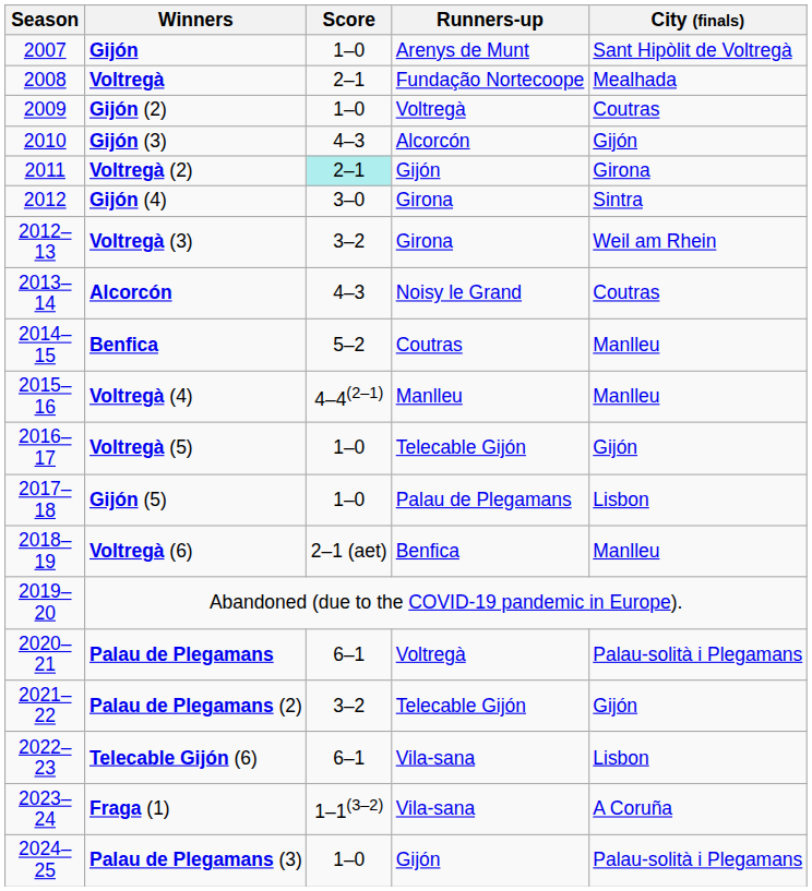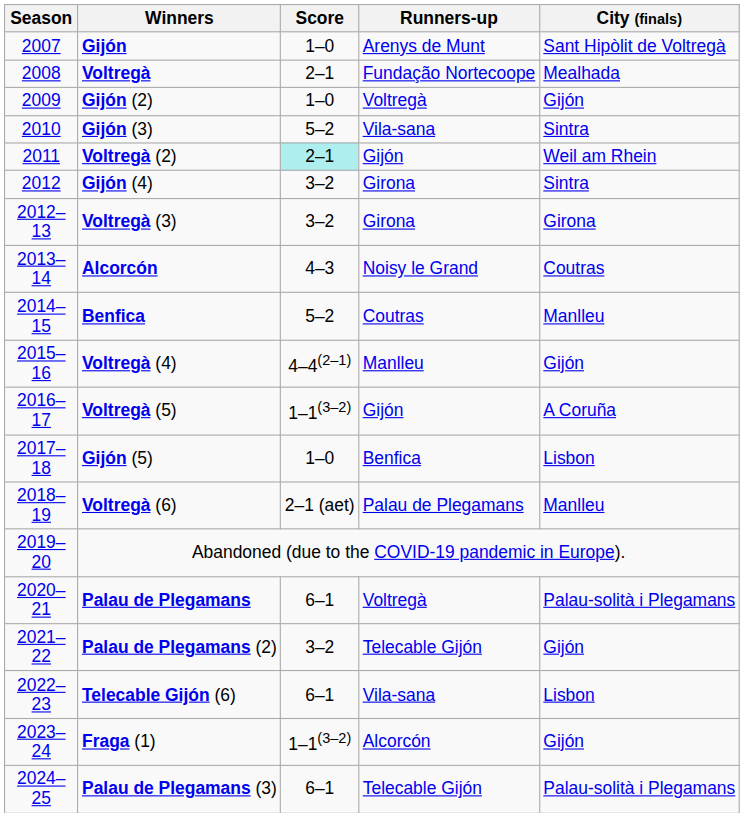Gijón (2) | City (finals): Coutras -> Gijón
Gijón (3) | Score: 4–3 -> 5–2
Gijón (3) | Runners-up: Alcorcón -> Vila-sana
Gijón (3) | City (finals): Gijón -> Sintra
Voltregà (2) | City (finals): Girona -> Weil am Rhein
Gijón (4) | Score: 3–0 -> 3–2
Voltregà (3) | City (finals): Weil am Rhein -> Girona
Voltregà (4) | City (finals): Manlleu -> Gijón
Voltregà (5) | Score: 1–0 -> 1–1(3–2)
Voltregà (5) | Runners-up: Telecable Gijón -> Gijón
Voltregà (5) | City (finals): Gijón -> A Coruña
Gijón (5) | Runners-up: Palau de Plegamans -> Benfica
Voltregà (6) | Runners-up: Benfica -> Palau de Plegamans
Fraga (1) | Runners-up: Vila-sana -> Alcorcón
Fraga (1) | City (finals): A Coruña -> Gijón
Palau de Plegamans (3) | Score: 1–0 -> 6–1
Palau de Plegamans (3) | Runners-up: Gijón -> Telecable Gijón
